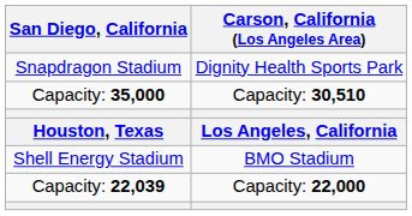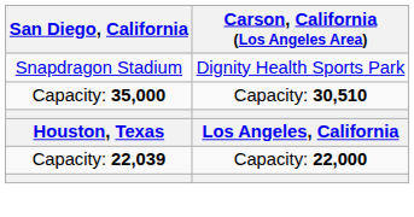- row: Shell Energy Stadium | BMO Stadium
